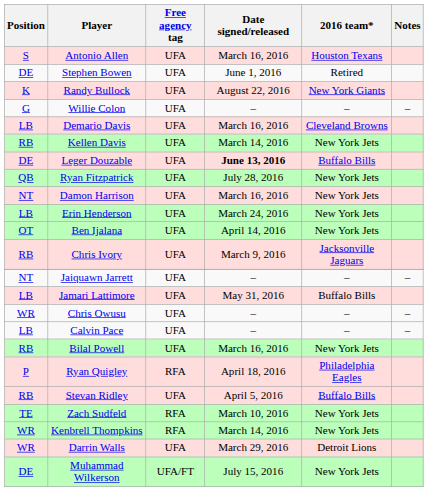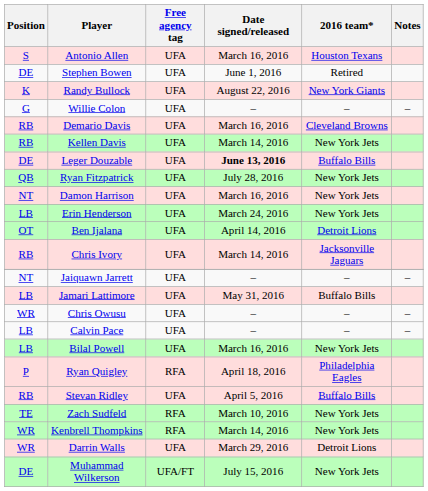Demario Davis | Position: LB -> RB
Ben Ijalana | 2016 team*: New York Jets -> Detroit Lions
Chris Ivory | Date signed/released: March 9, 2016 -> March 14, 2016
Bilal Powell | Position: RB -> LB
